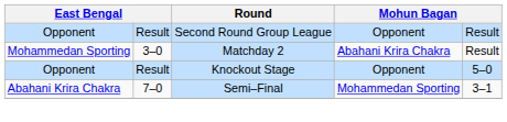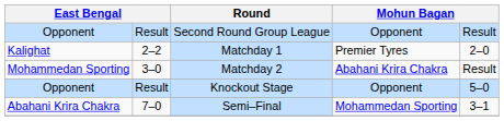+ row: Kalighat | 2–2 | Matchday 1 | Premier Tyres | 2–0
